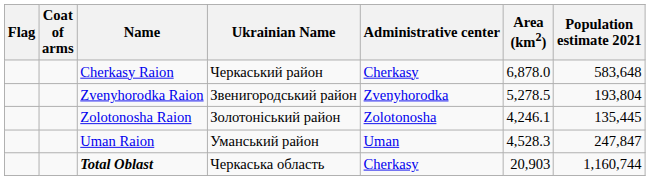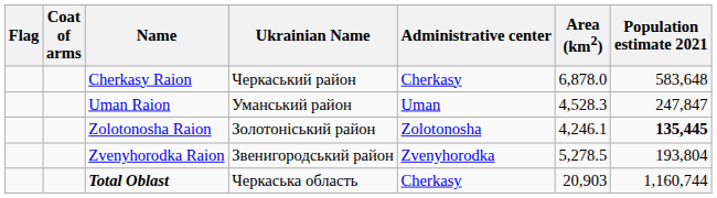rows swapped: Uman Raion <-> Zvenyhorodka Raion
Zolotonosha Raion | Population estimate 2021: normal -> bold
